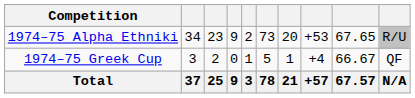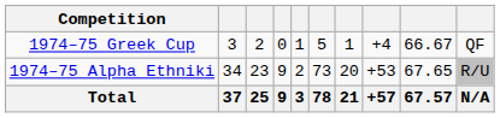rows swapped: 1974–75 Alpha Ethniki <-> 1974–75 Greek Cup
